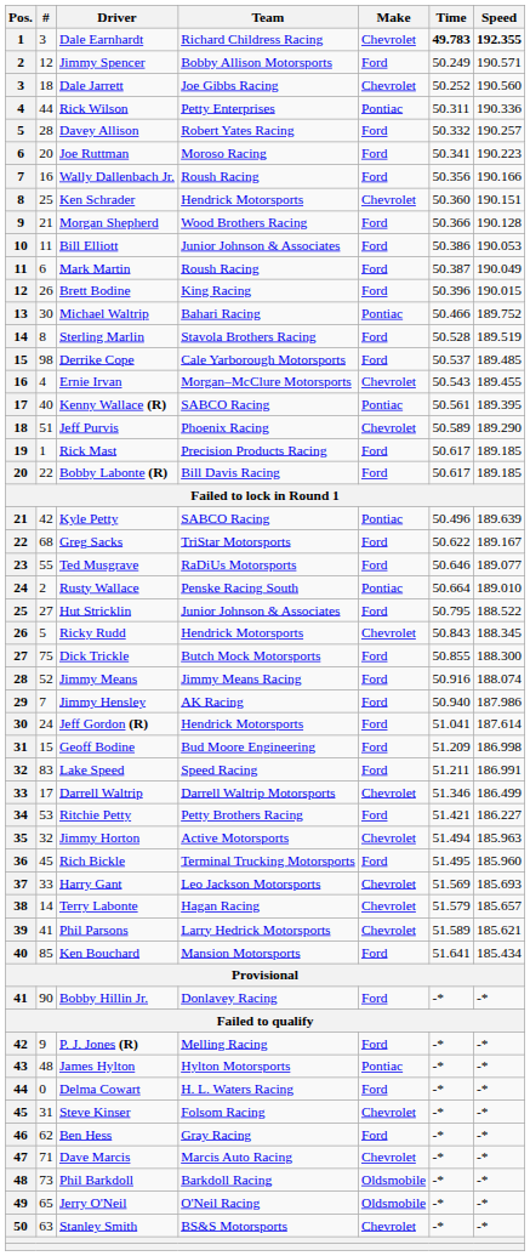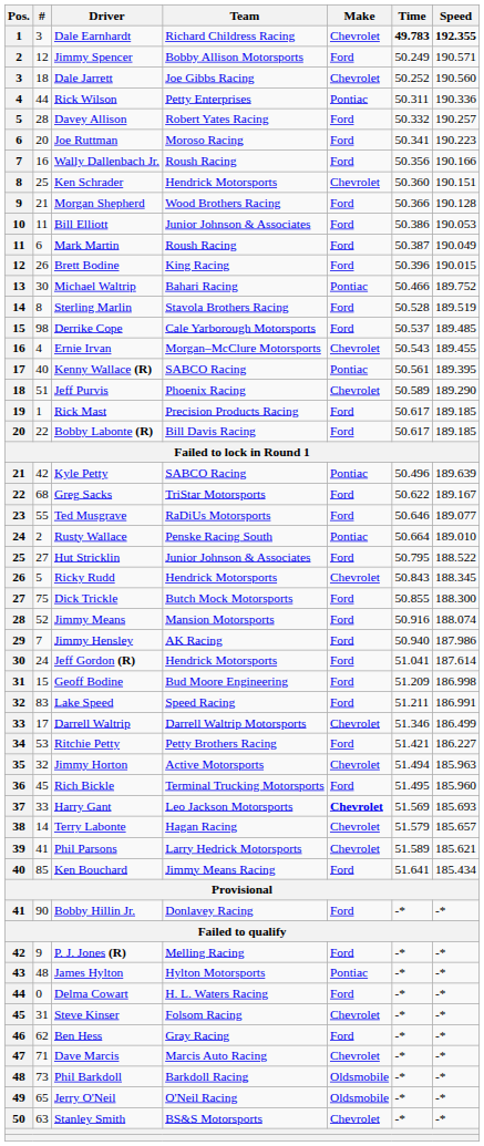Jimmy Means | Team: Jimmy Means Racing -> Mansion Motorsports
Harry Gant | Make: normal -> bold
Ken Bouchard | Team: Mansion Motorsports -> Jimmy Means Racing
